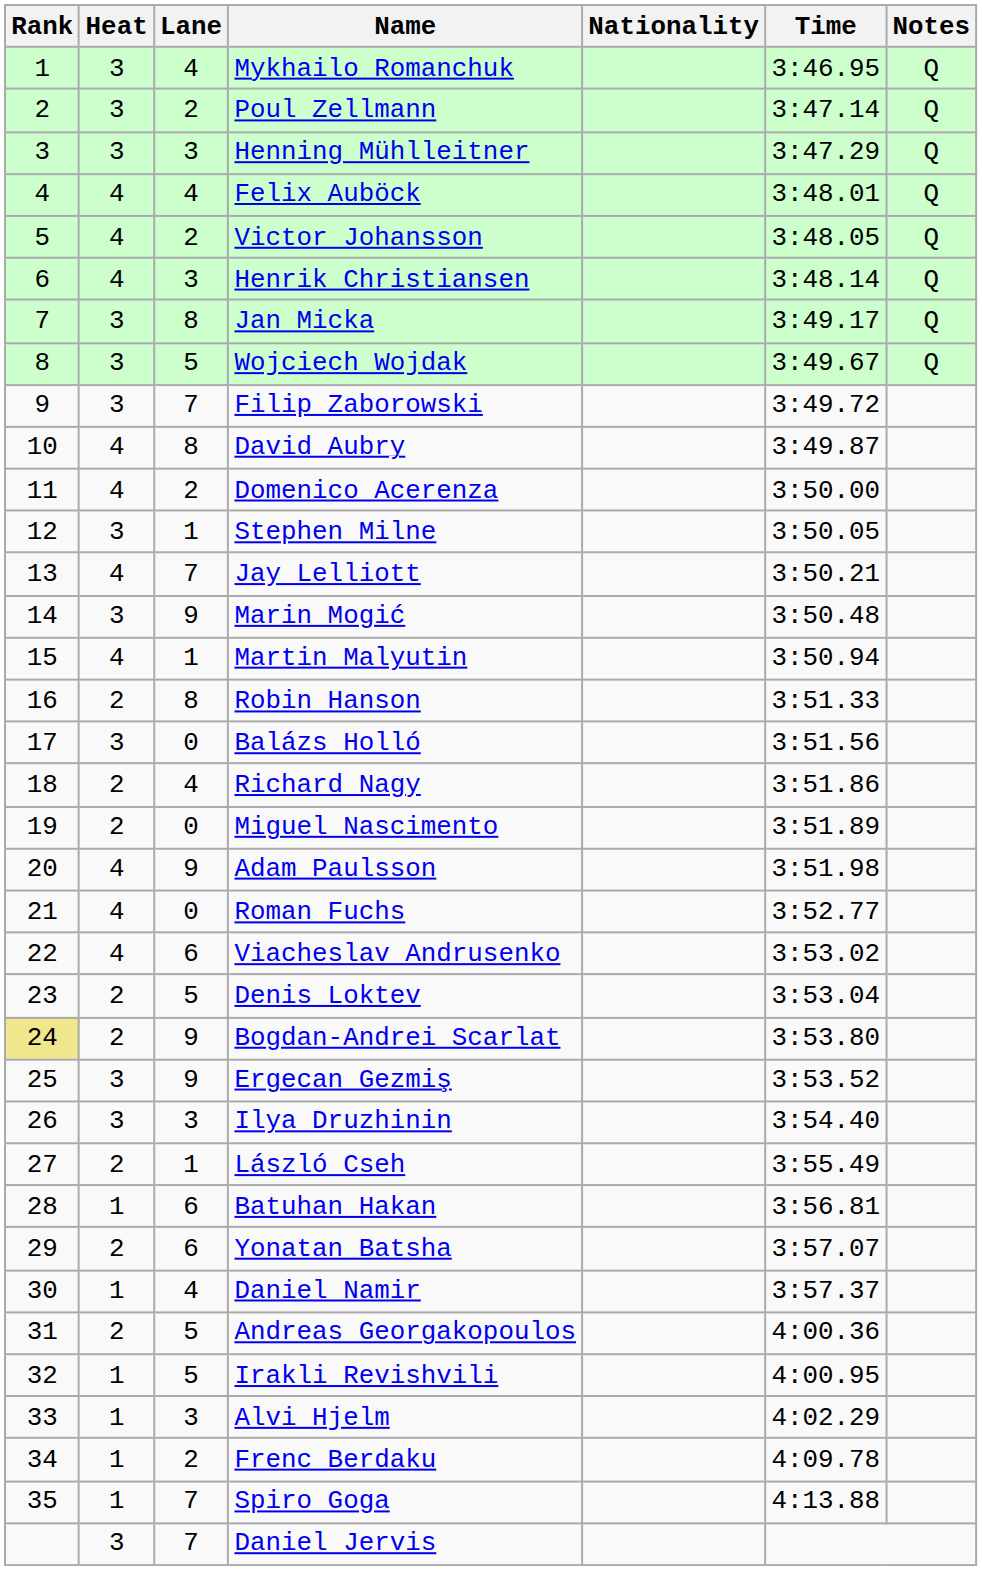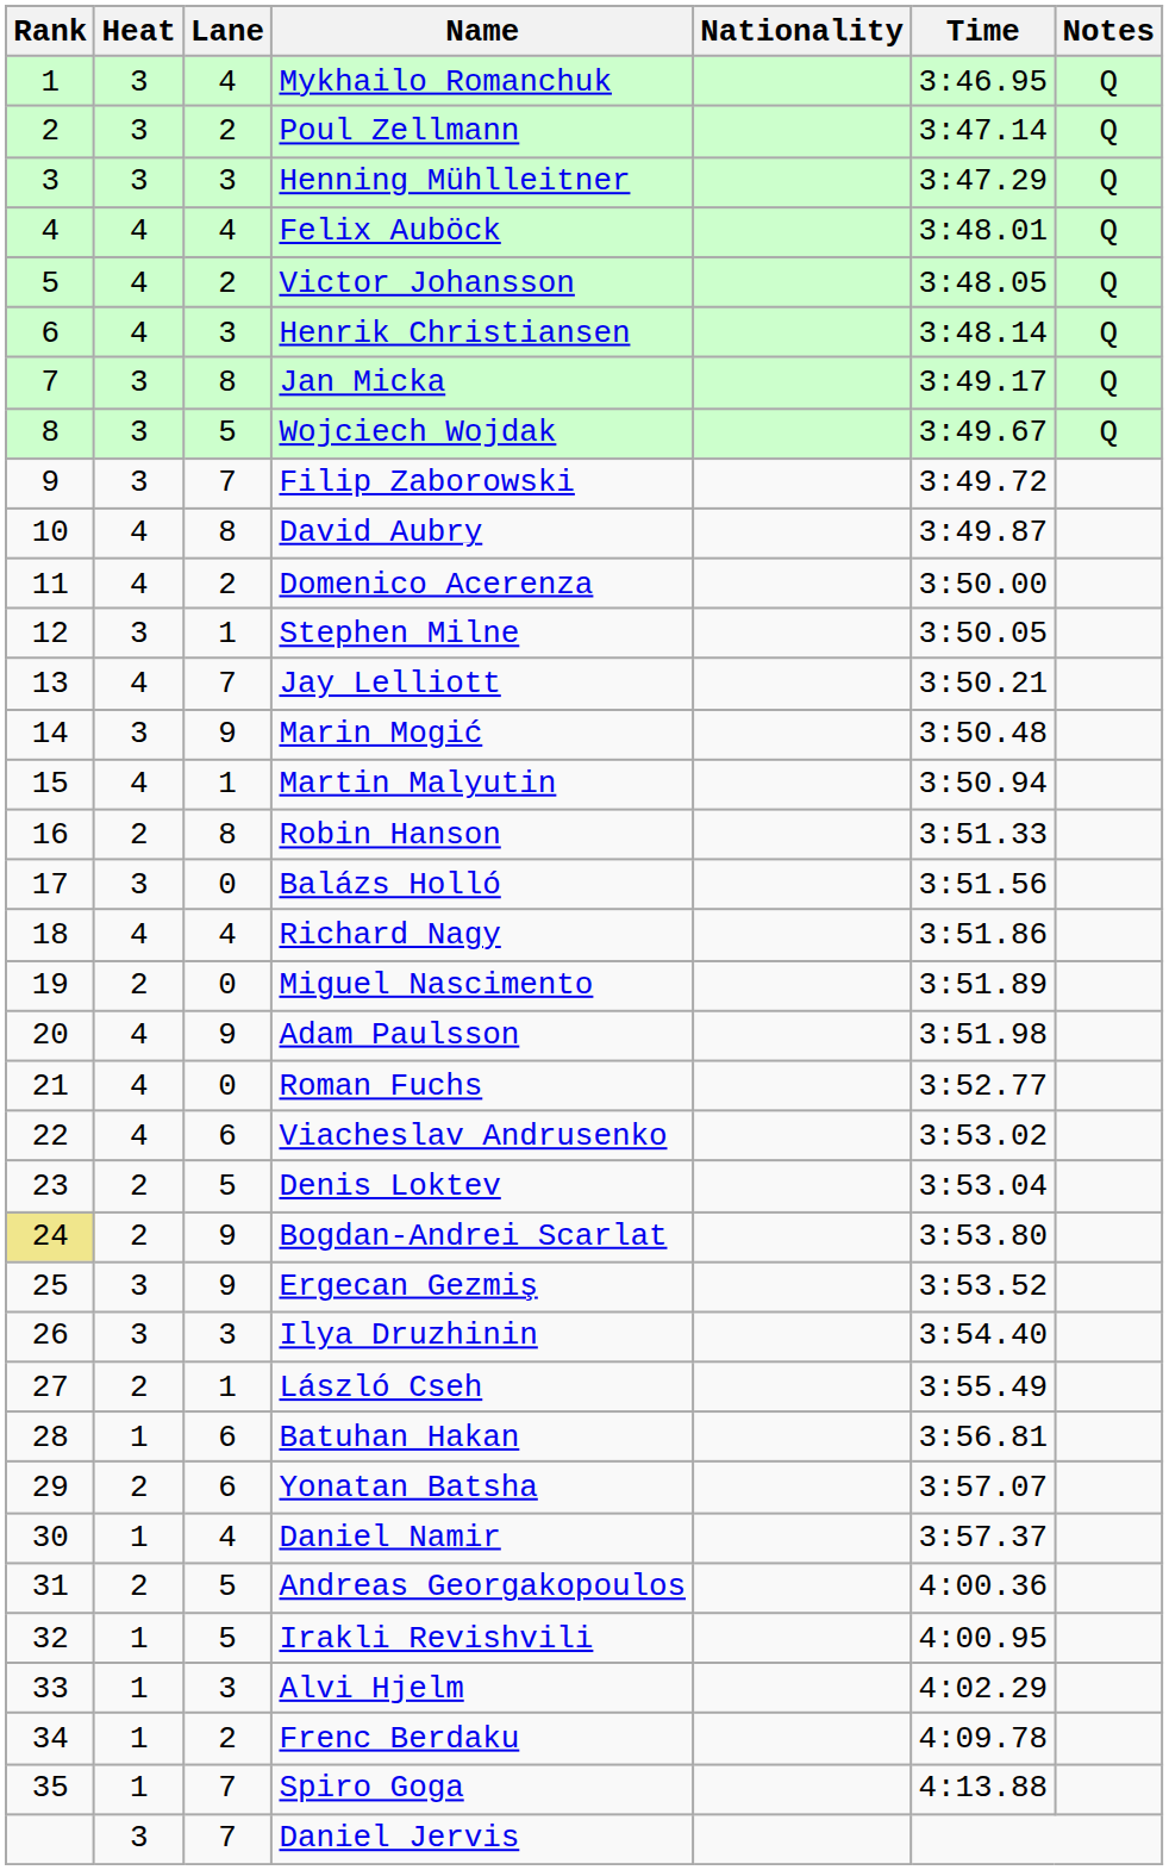Richard Nagy | Heat: 2 -> 4
